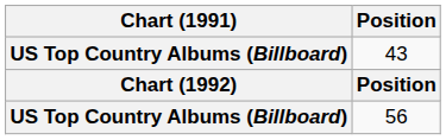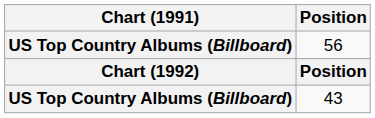rows swapped: 56 <-> 43
